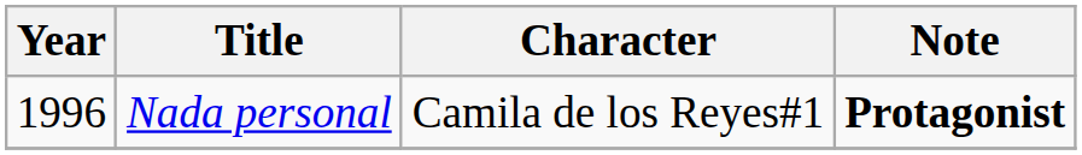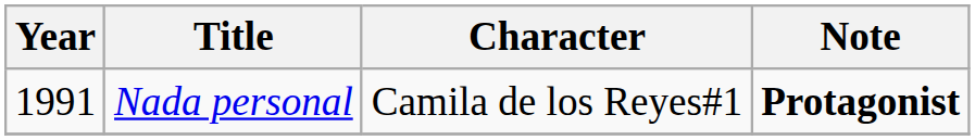Nada personal | Year: 1996 -> 1991
